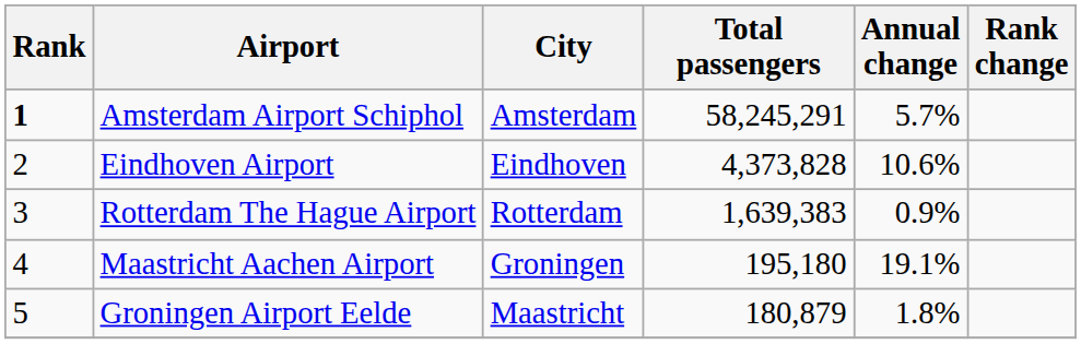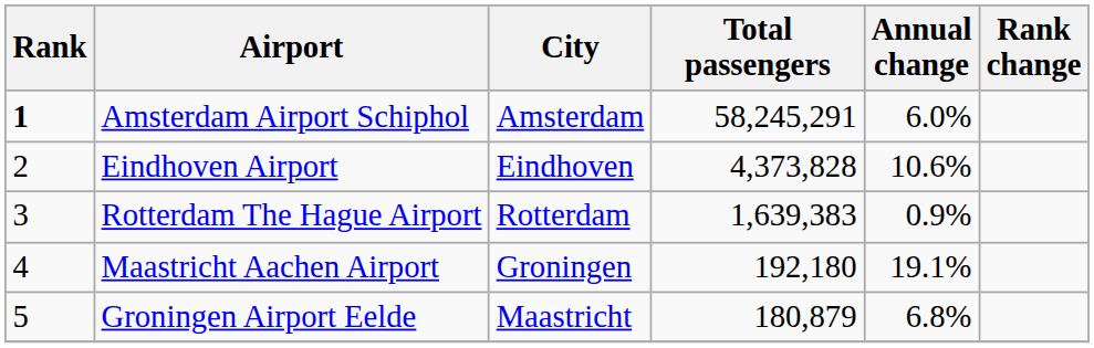Amsterdam Airport Schiphol | Annual change: 5.7% -> 6.0%
Maastricht Aachen Airport | Total passengers: 195,180 -> 192,180
Groningen Airport Eelde | Annual change: 1.8% -> 6.8%
